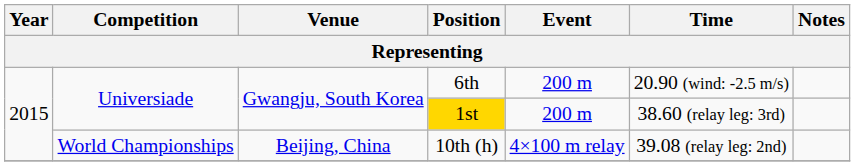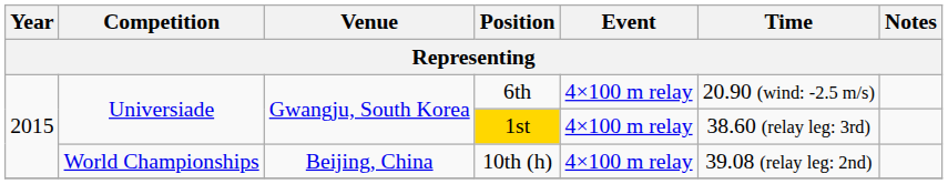6th | Event: 200 m -> 4×100 m relay
1st | Event: 200 m -> 4×100 m relay
